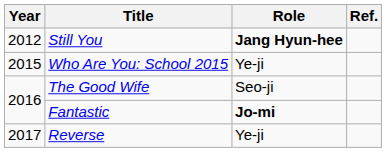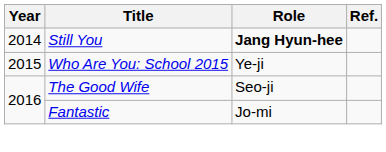Still You | Year: 2012 -> 2014
Fantastic | Role: bold -> normal
- row: 2017 | Reverse | Ye-ji
